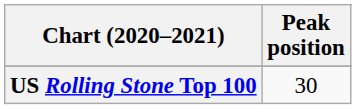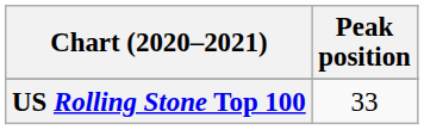US Rolling Stone Top 100 | Peak position: 30 -> 33
